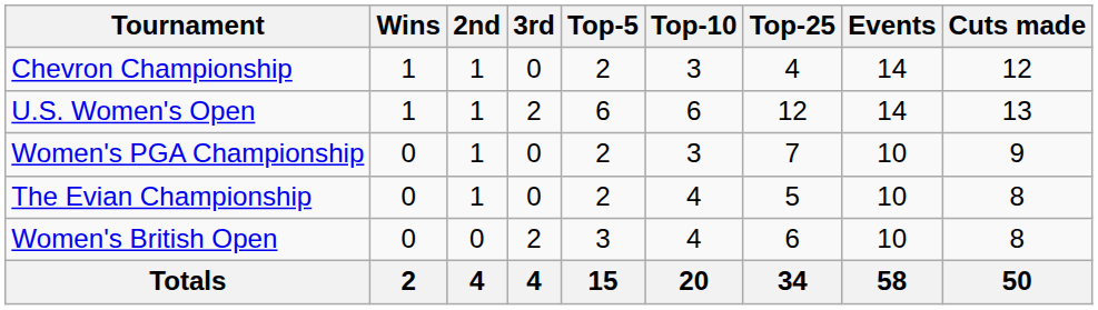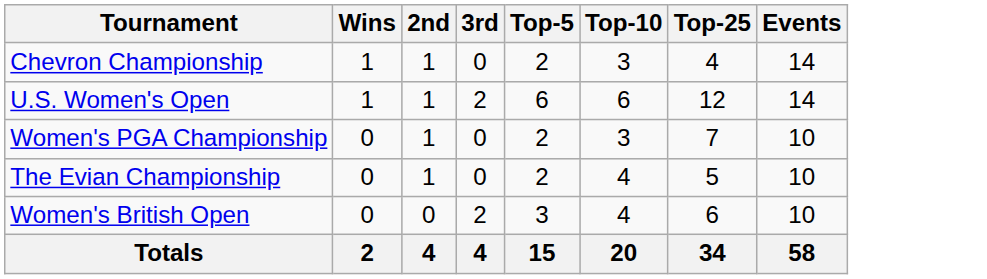- column: Cuts made | 12 | 13 | 9 | 8 | 8 | 50
